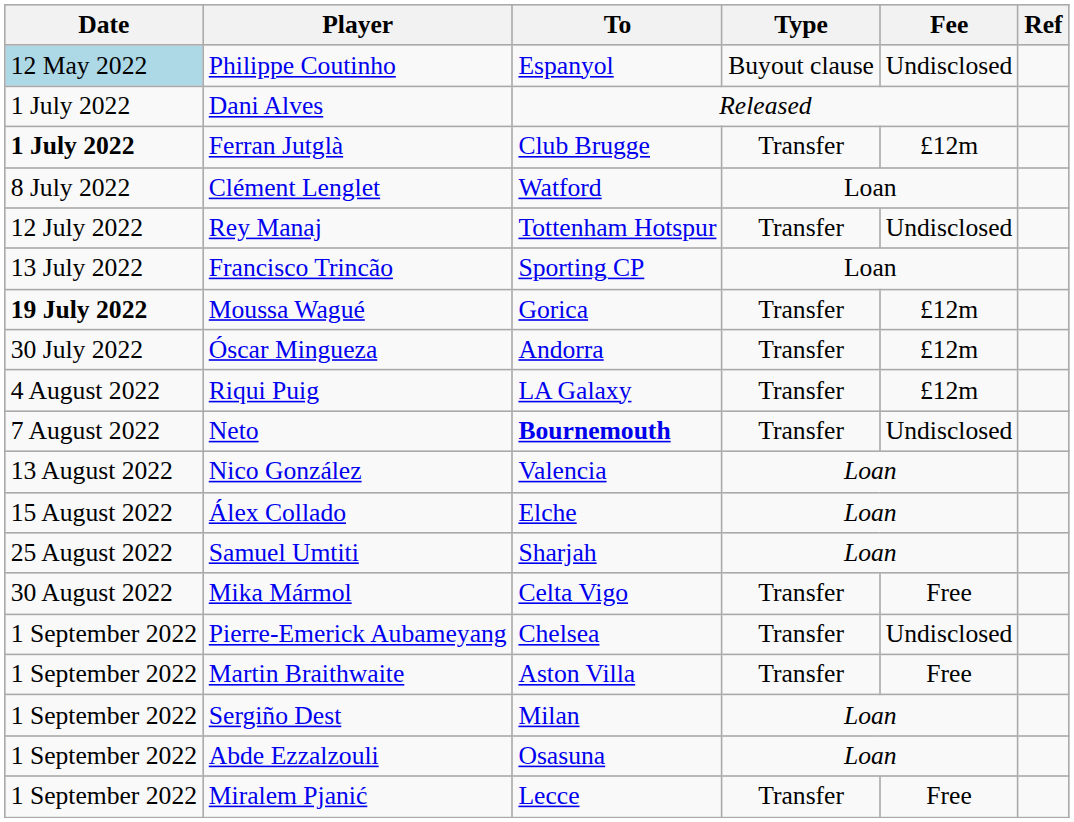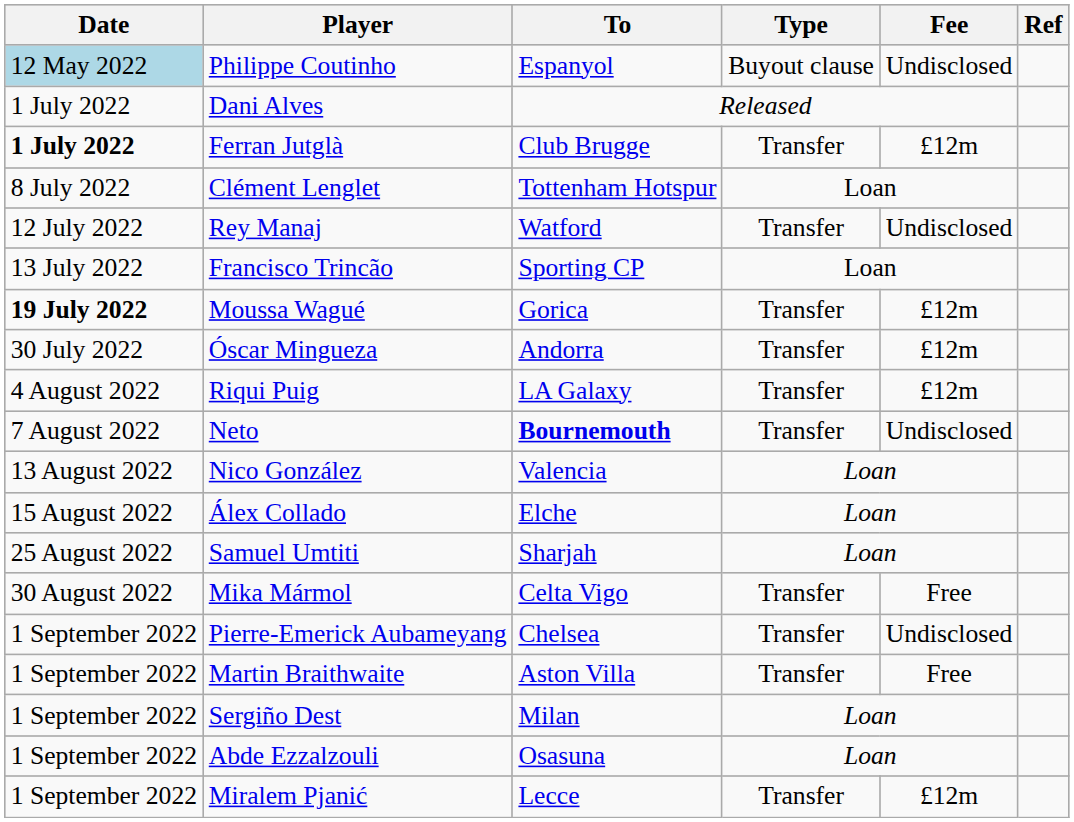Clément Lenglet | To: Watford -> Tottenham Hotspur
Rey Manaj | To: Tottenham Hotspur -> Watford
Miralem Pjanić | Fee: Free -> £12m
